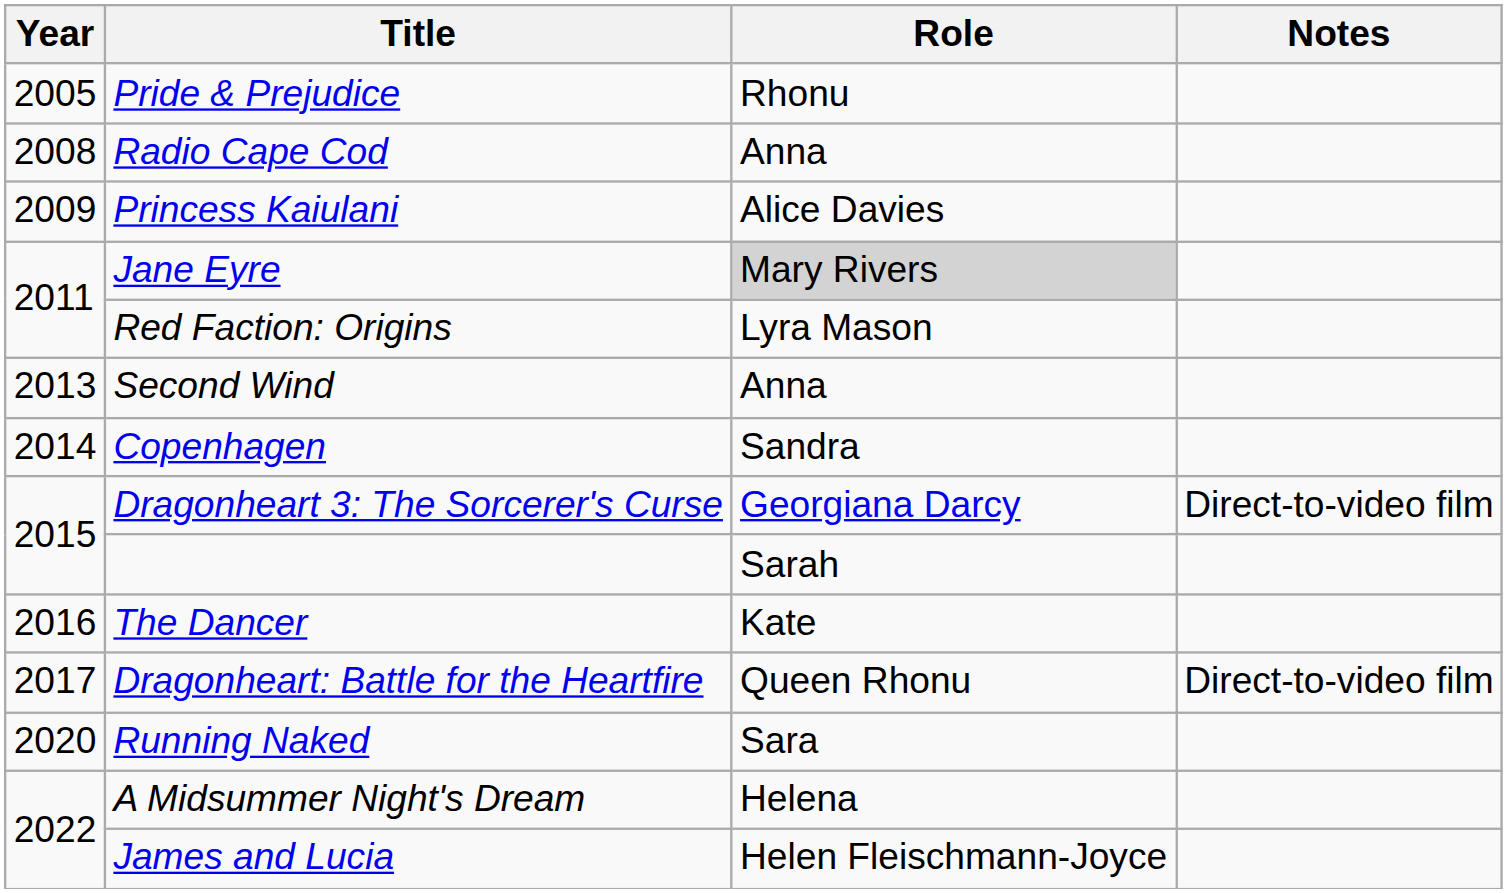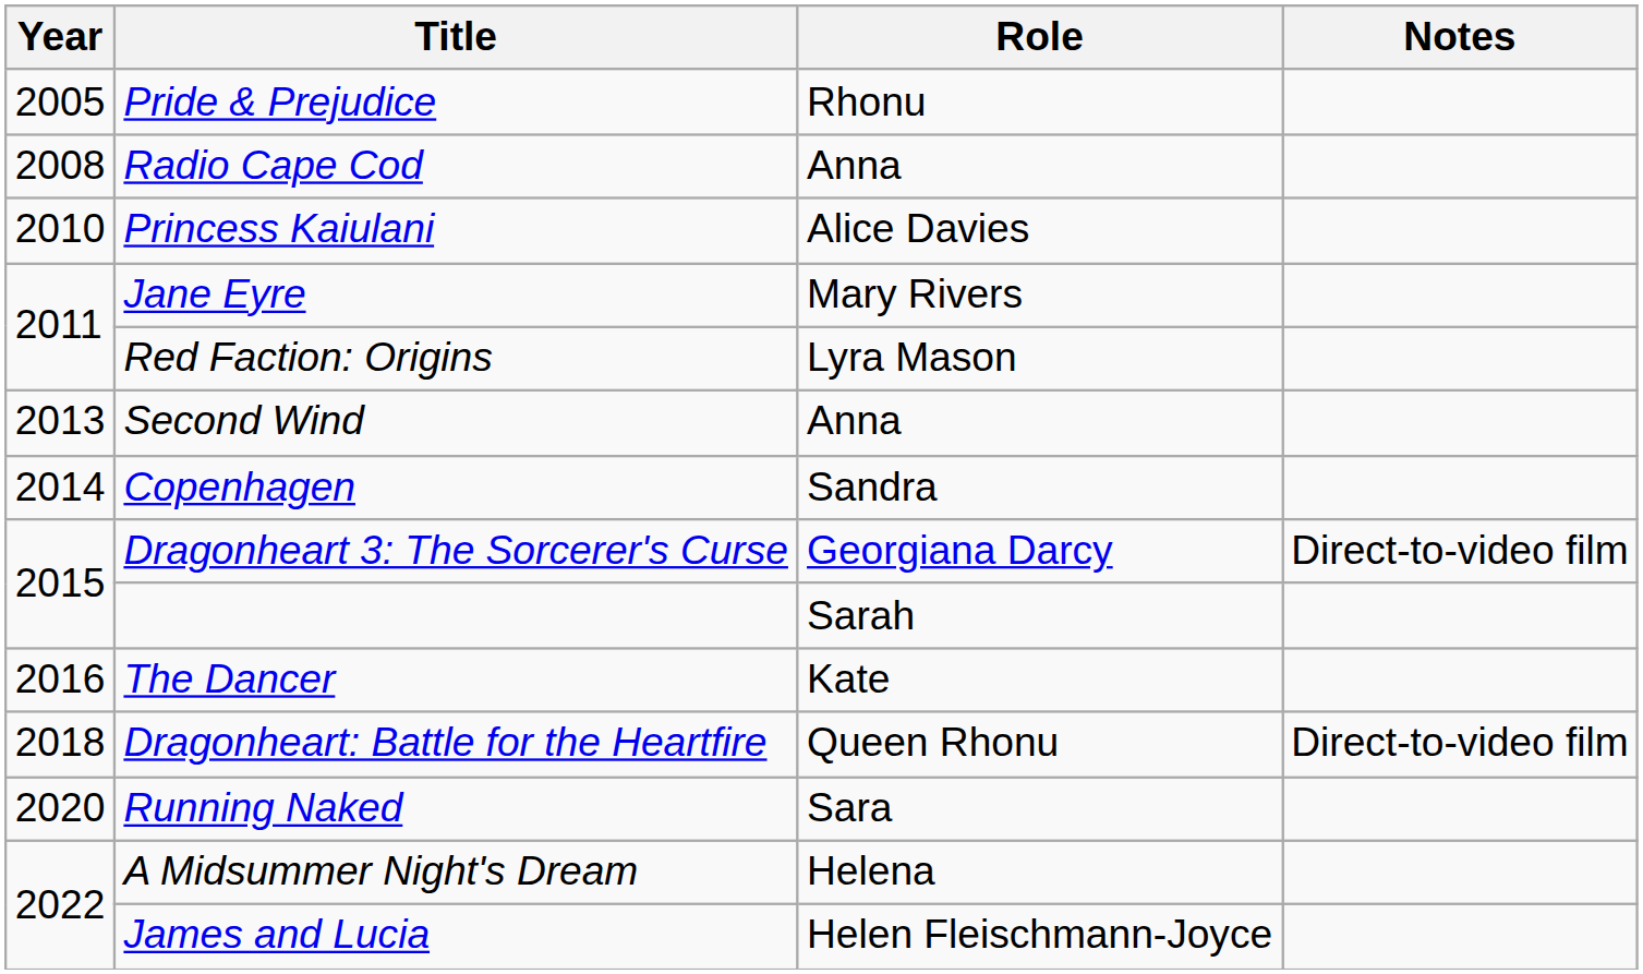Princess Kaiulani | Year: 2009 -> 2010
Jane Eyre | Role: lightgrey background -> no background
Dragonheart: Battle for the Heartfire | Year: 2017 -> 2018
